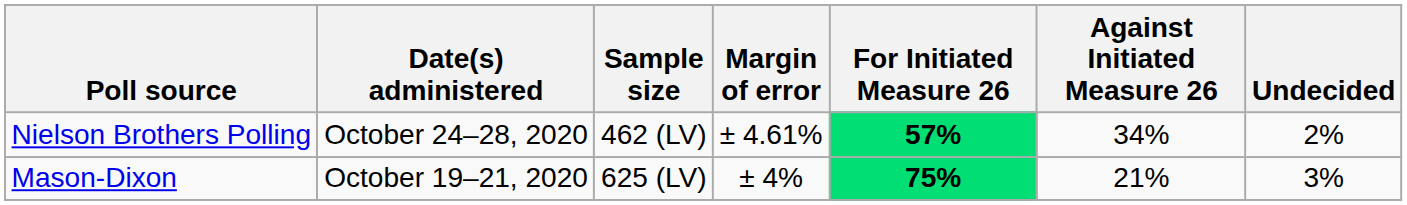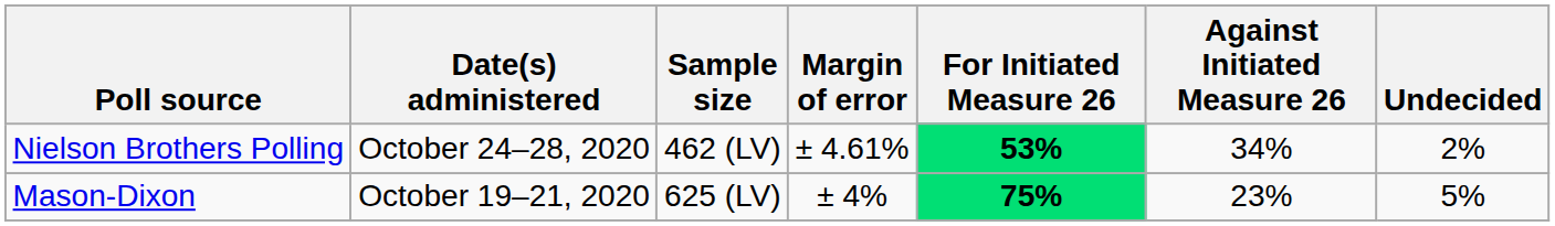Nielson Brothers Polling | For Initiated Measure 26: 57% -> 53%
Mason-Dixon | Against Initiated Measure 26: 21% -> 23%
Mason-Dixon | Undecided: 3% -> 5%
